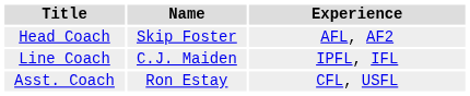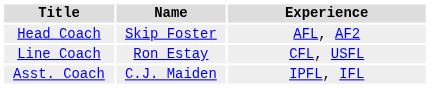Line Coach | Name: C.J. Maiden -> Ron Estay
Line Coach | Experience: IPFL, IFL -> CFL, USFL
Asst. Coach | Name: Ron Estay -> C.J. Maiden
Asst. Coach | Experience: CFL, USFL -> IPFL, IFL
